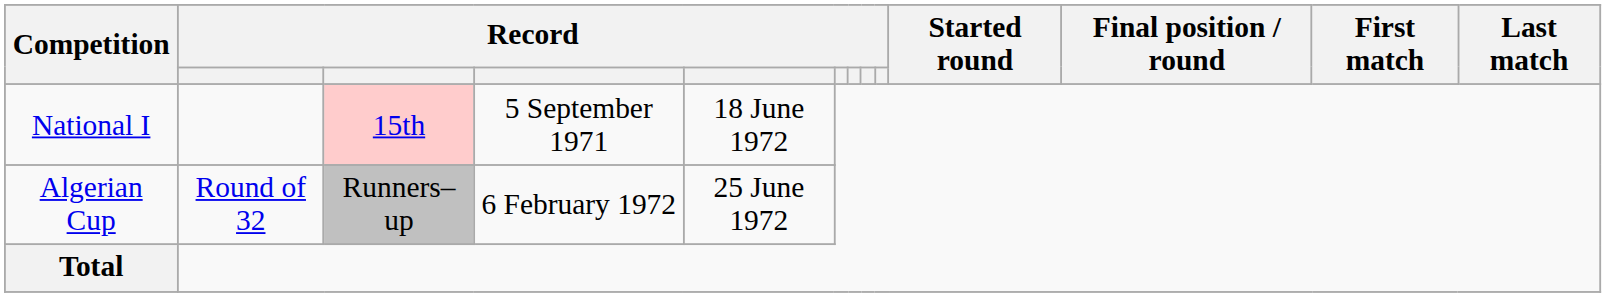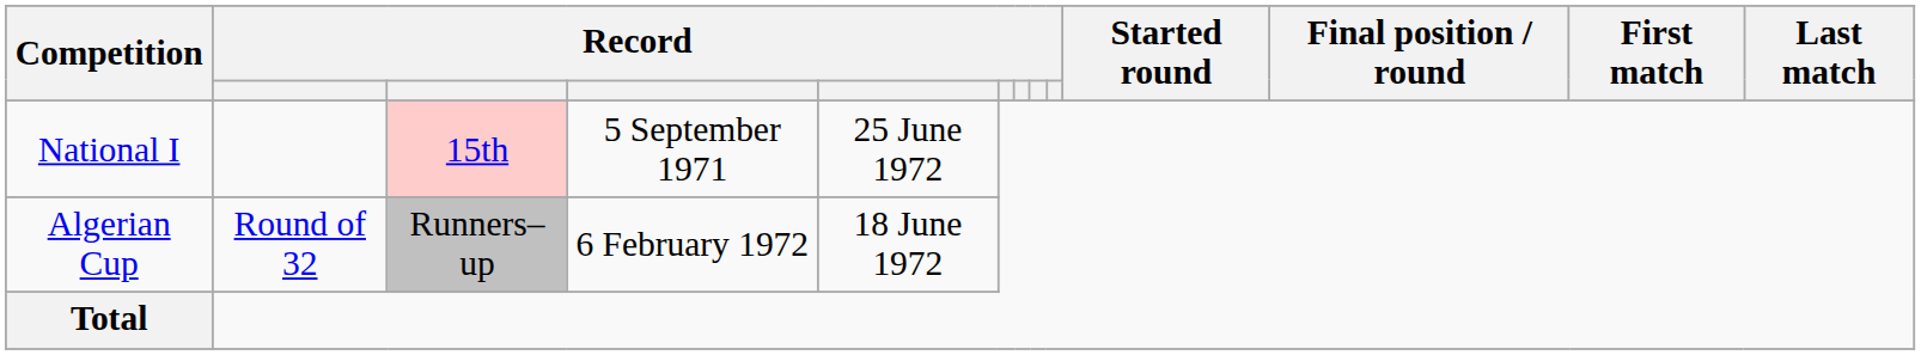National I | column 5: 18 June 1972 -> 25 June 1972
Algerian Cup | column 5: 25 June 1972 -> 18 June 1972
